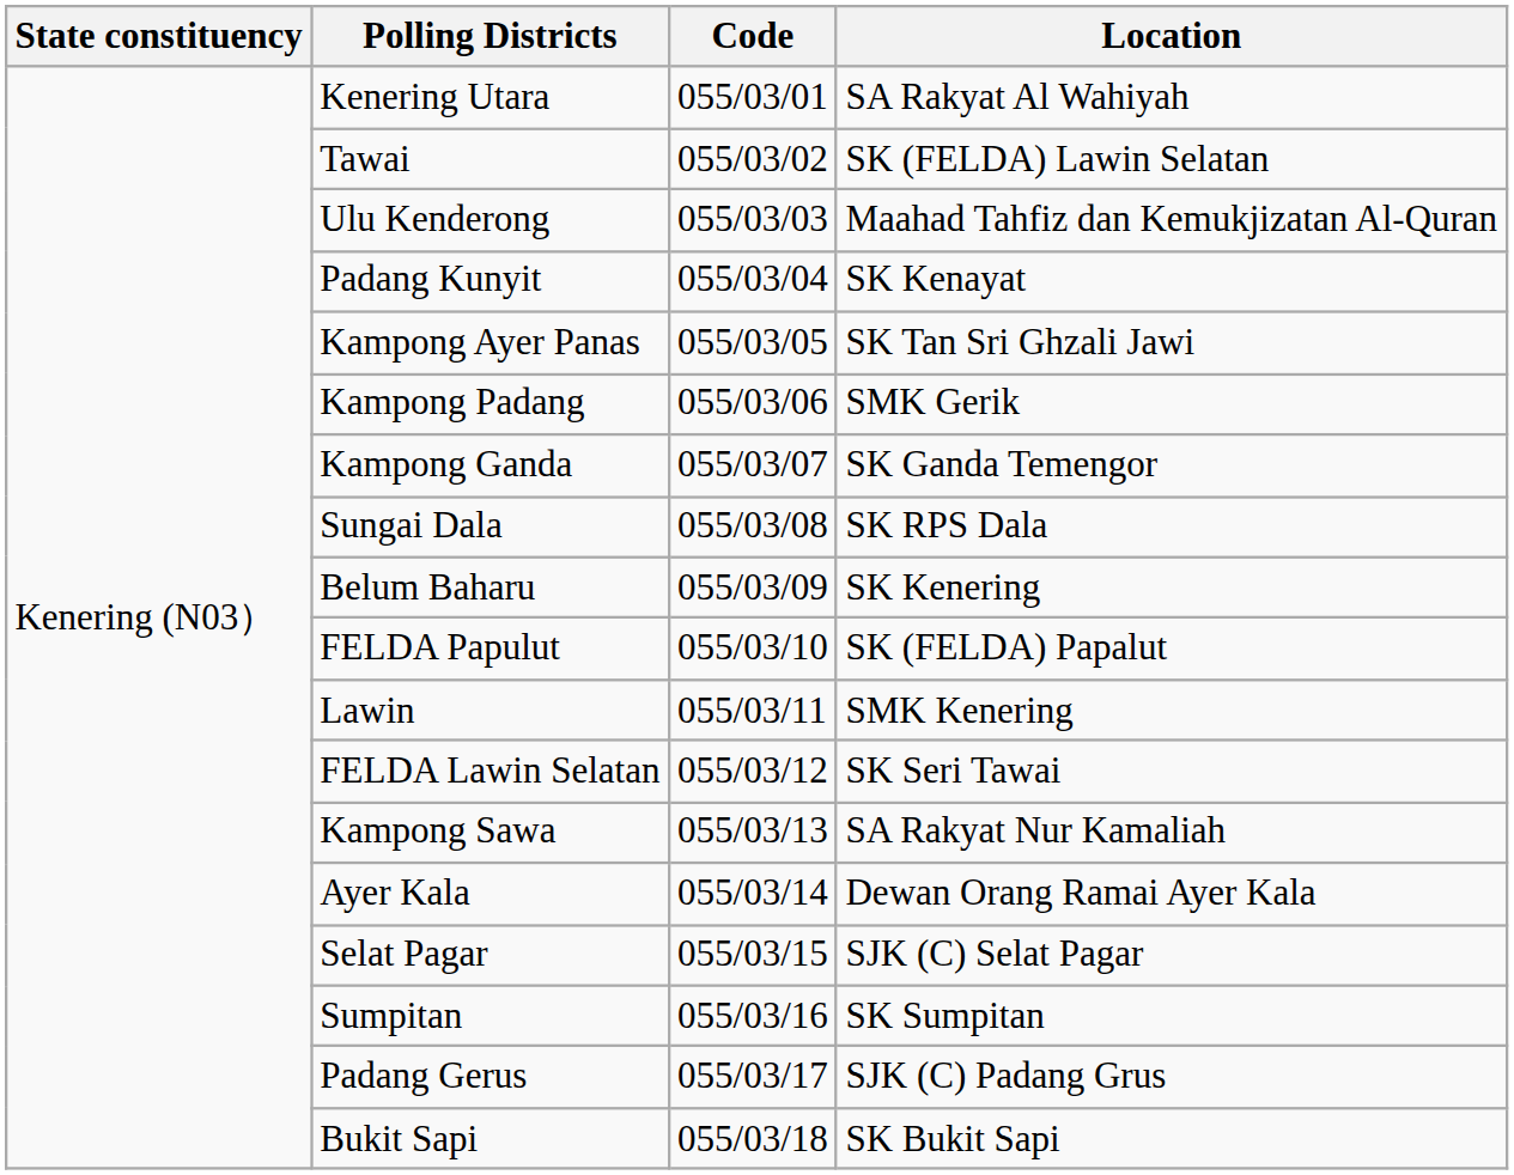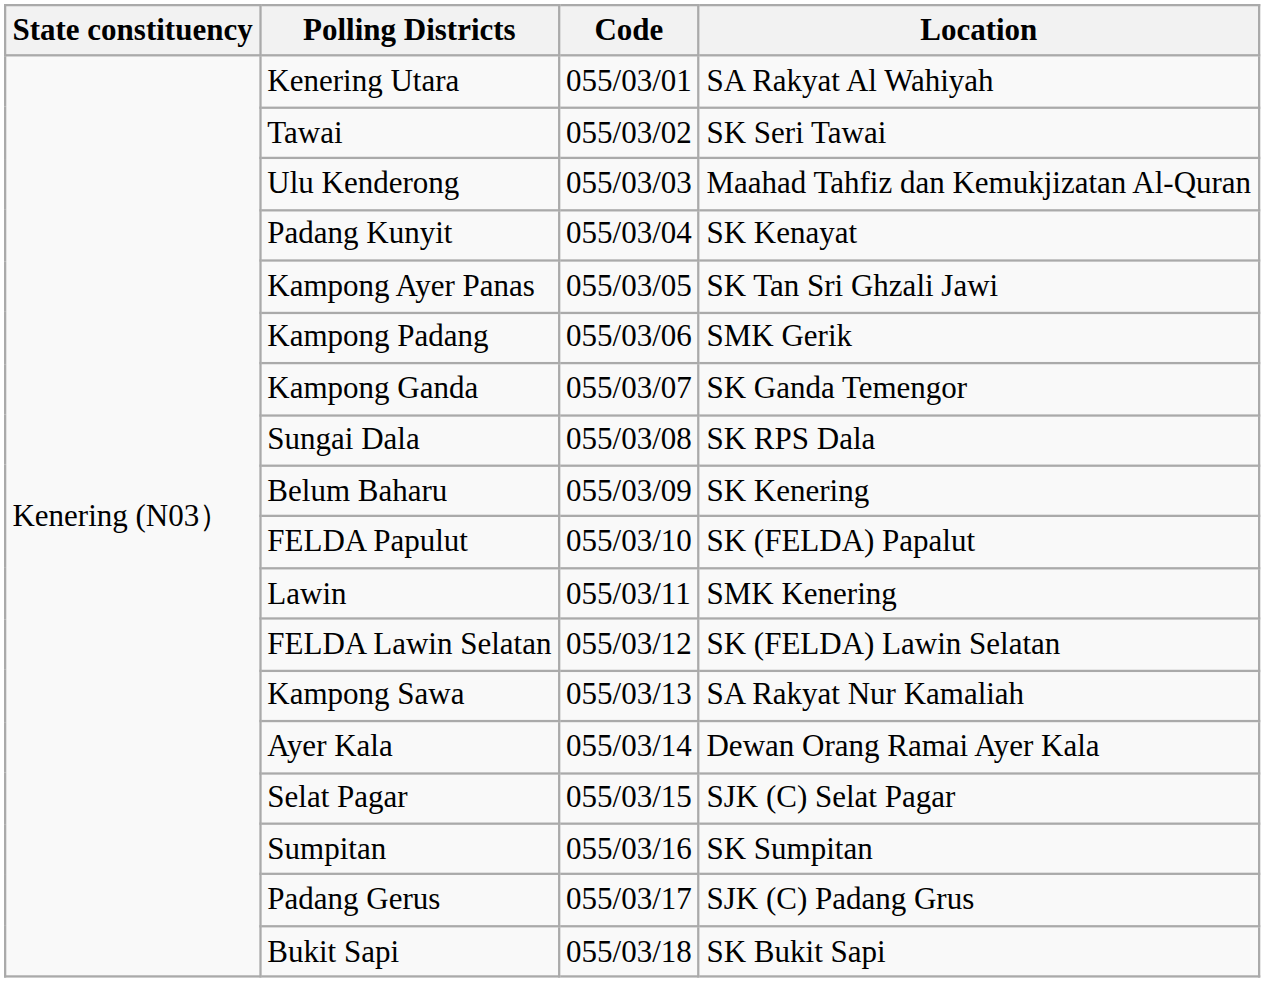Tawai | Location: SK (FELDA) Lawin Selatan -> SK Seri Tawai
FELDA Lawin Selatan | Location: SK Seri Tawai -> SK (FELDA) Lawin Selatan
